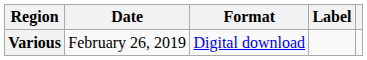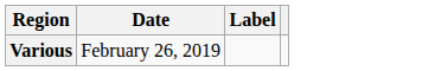- column: Format | Digital download
